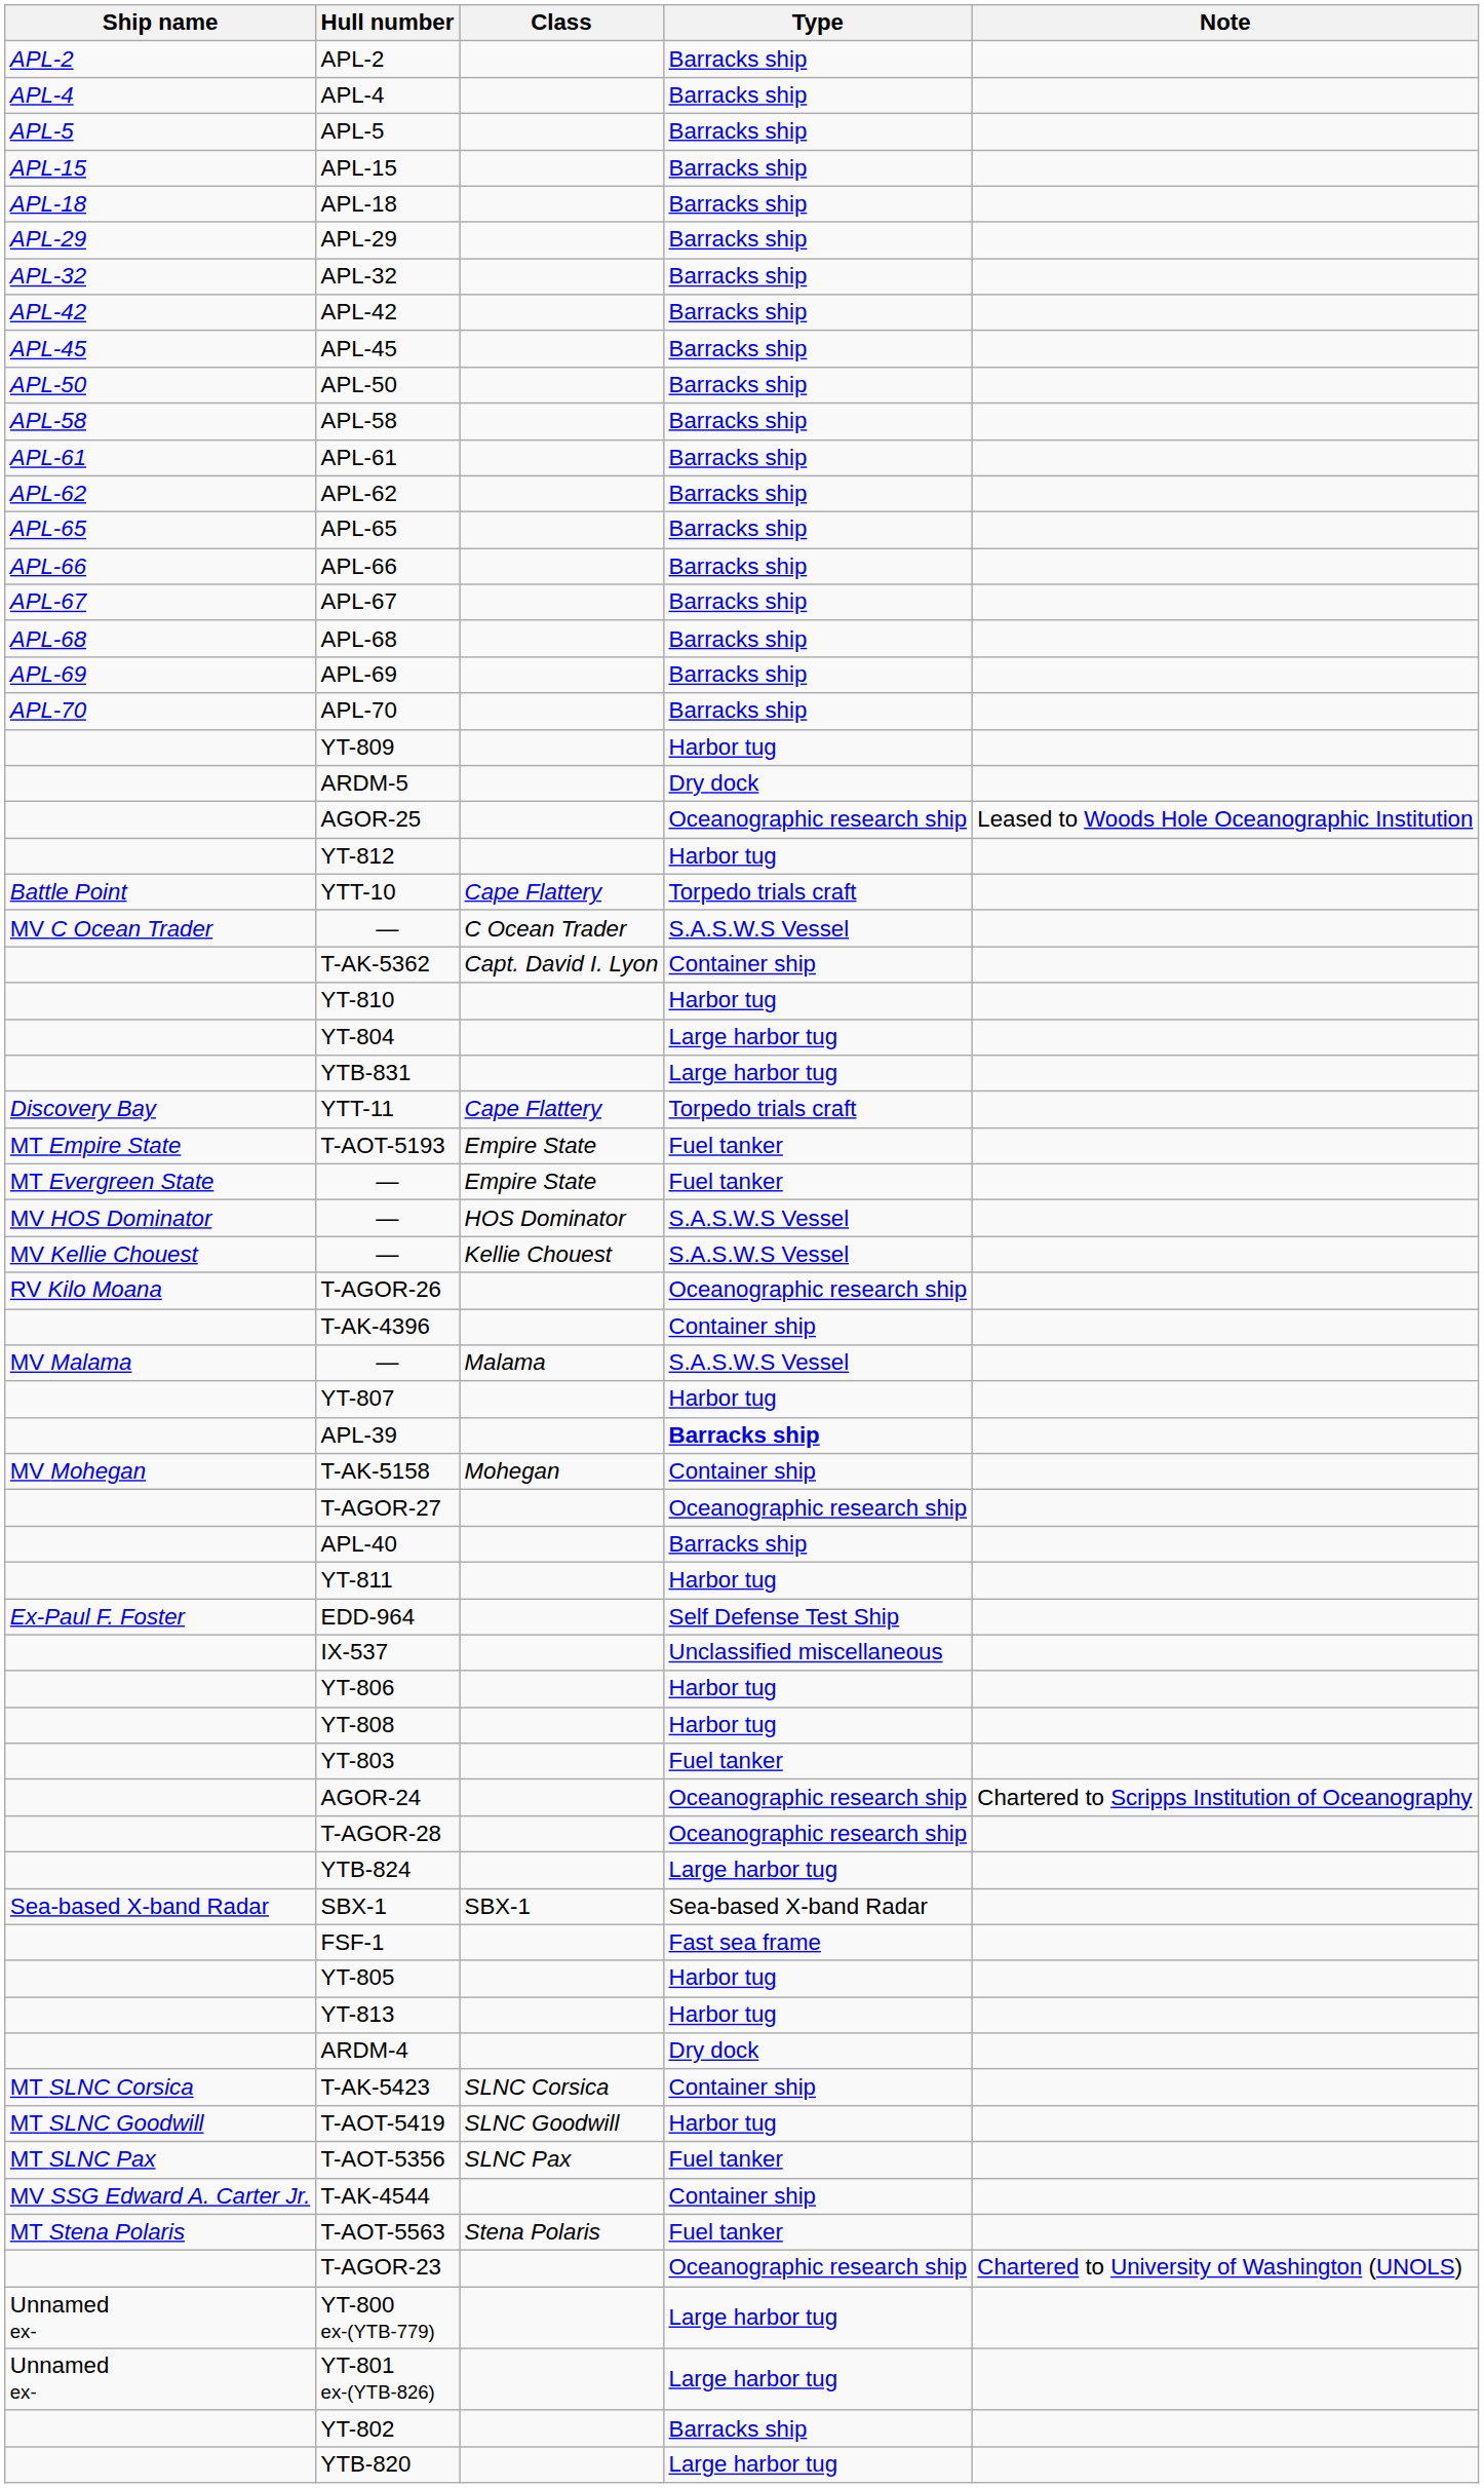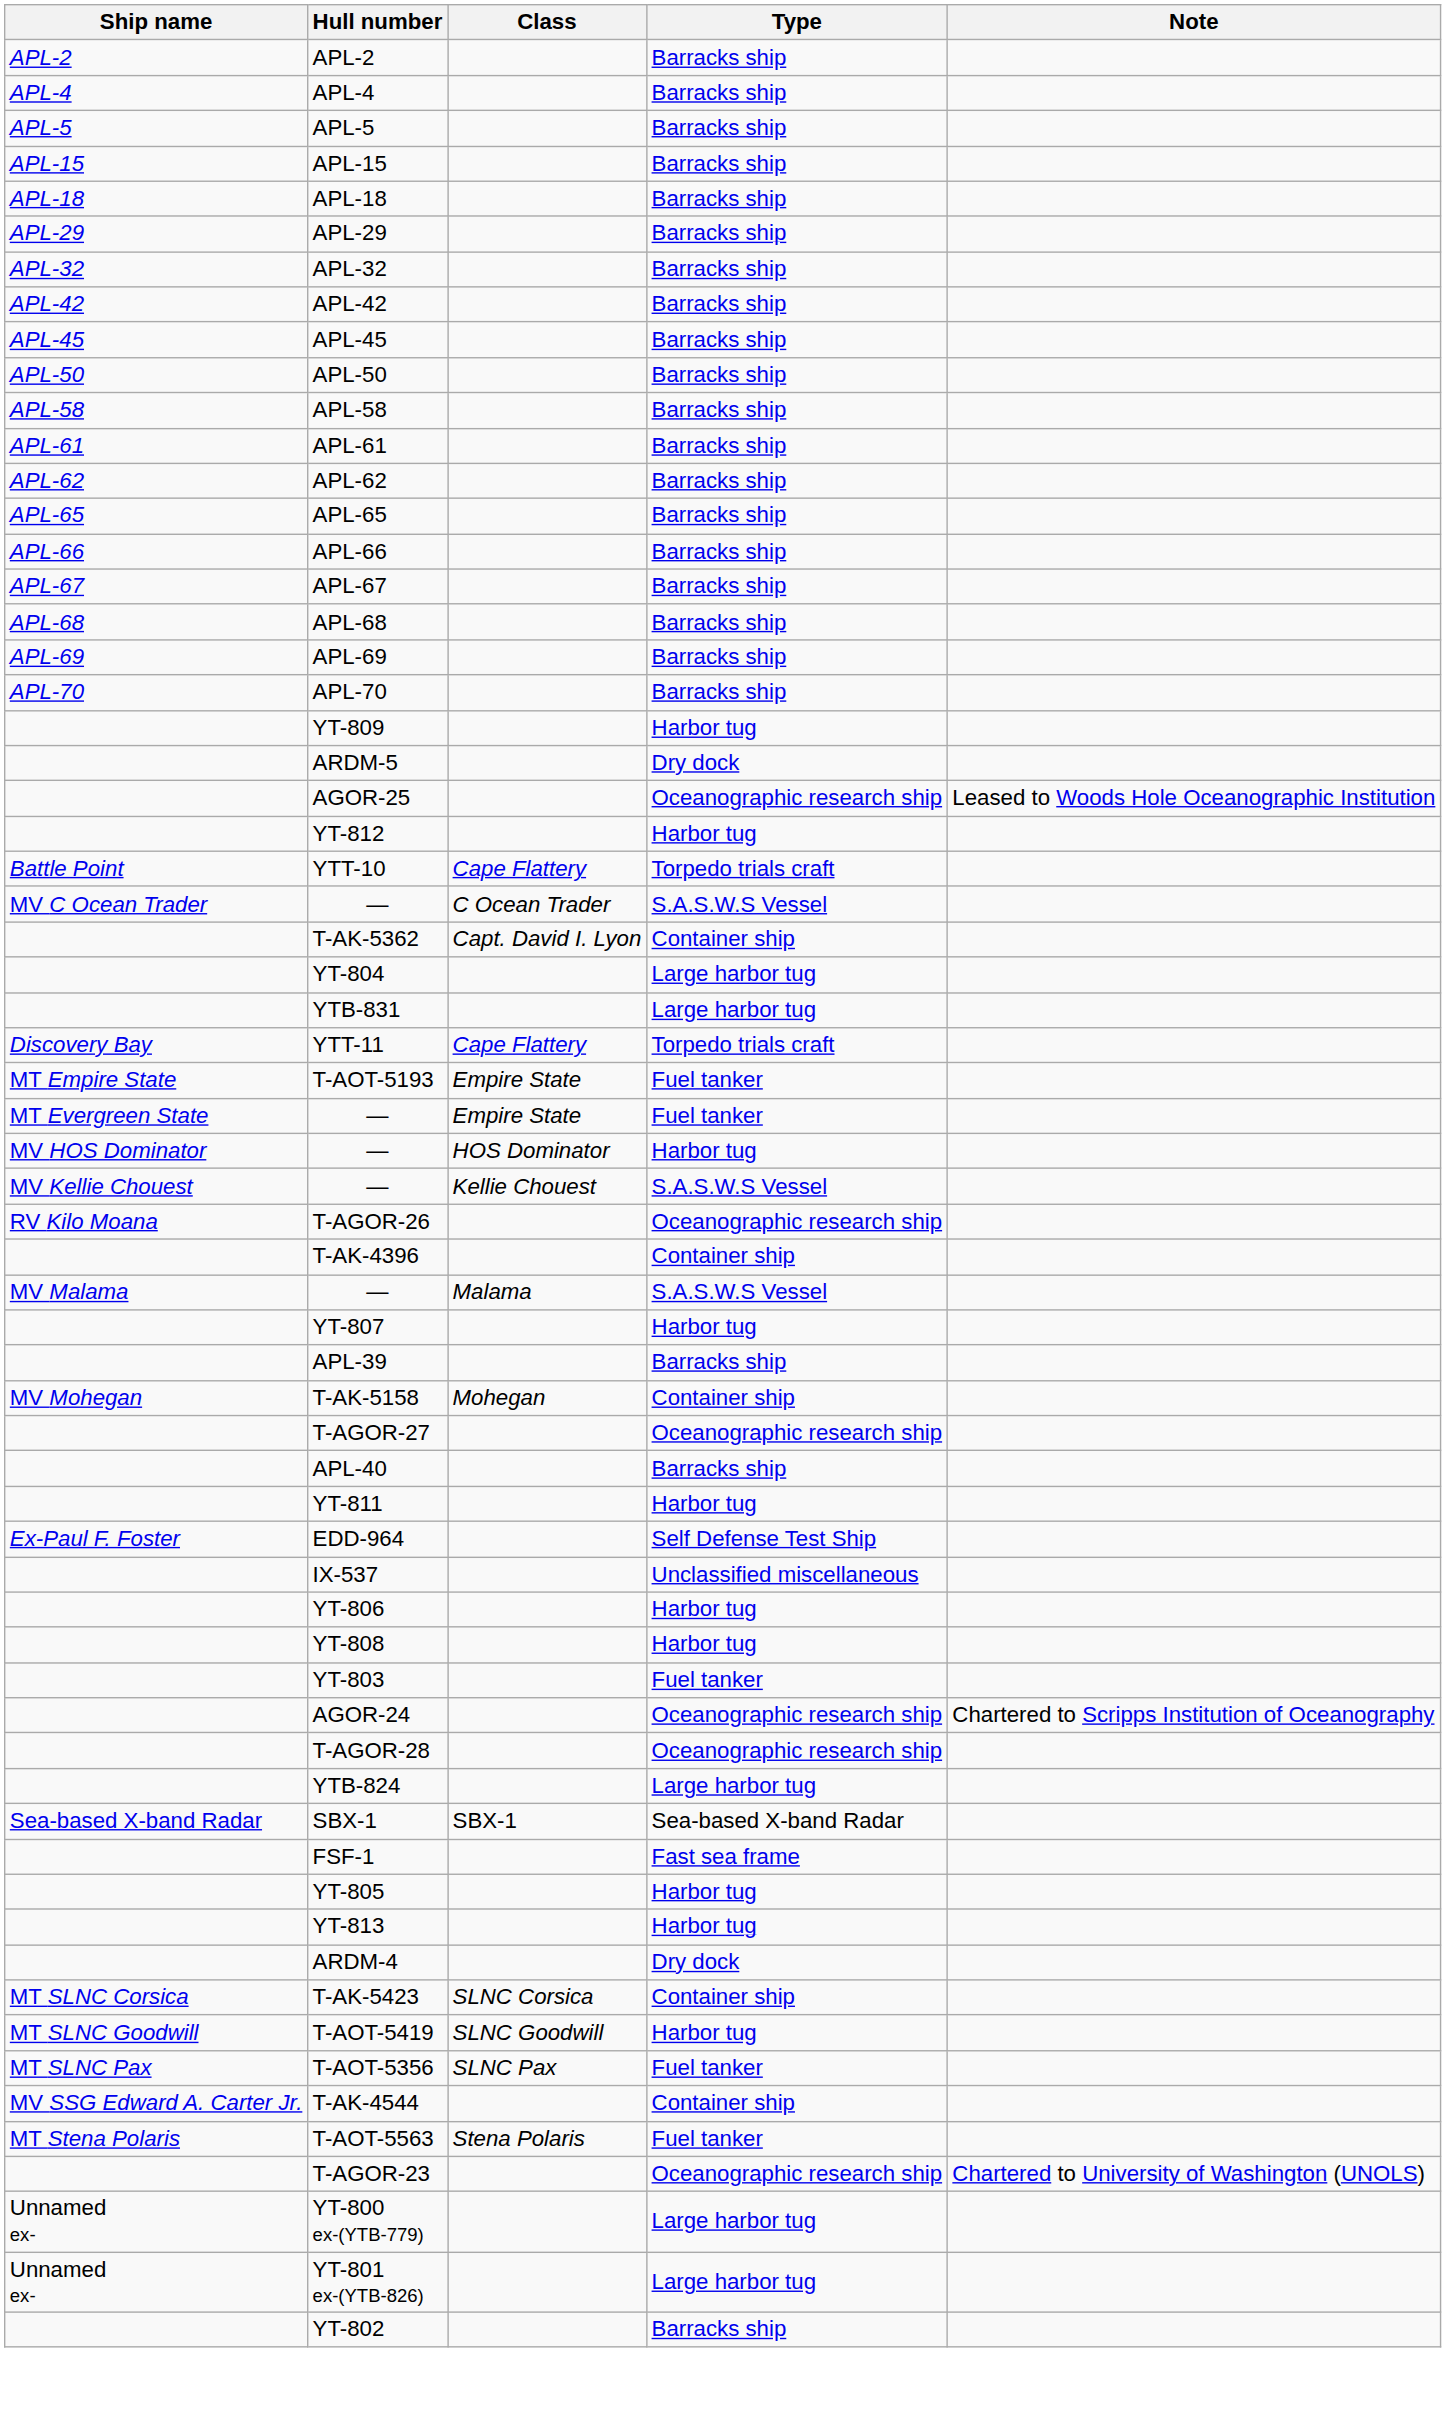- row: YT-810 | Harbor tug
MV HOS Dominator / — | Type: S.A.S.W.S Vessel -> Harbor tug
APL-39 | Type: bold -> normal
- row: YTB-820 | Large harbor tug
